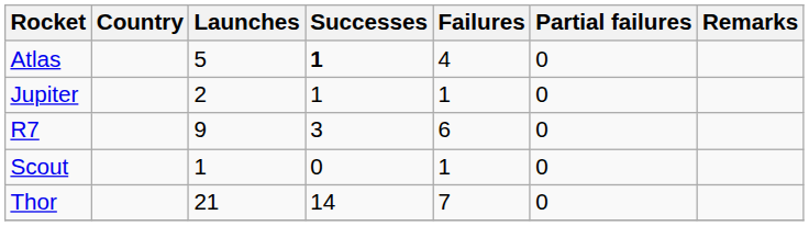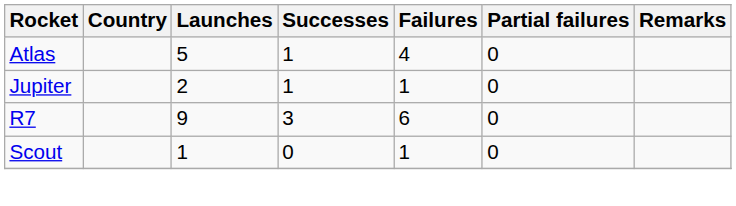Atlas | Successes: bold -> normal
- row: Thor | 21 | 14 | 7 | 0
